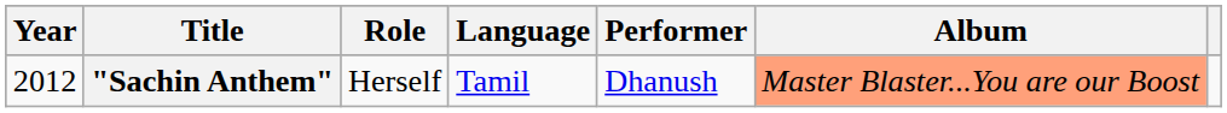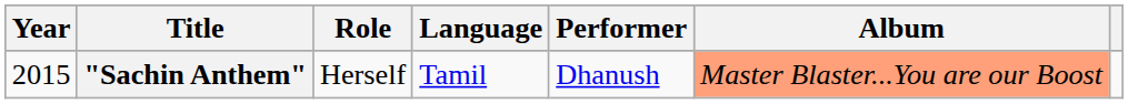"Sachin Anthem" | Year: 2012 -> 2015
